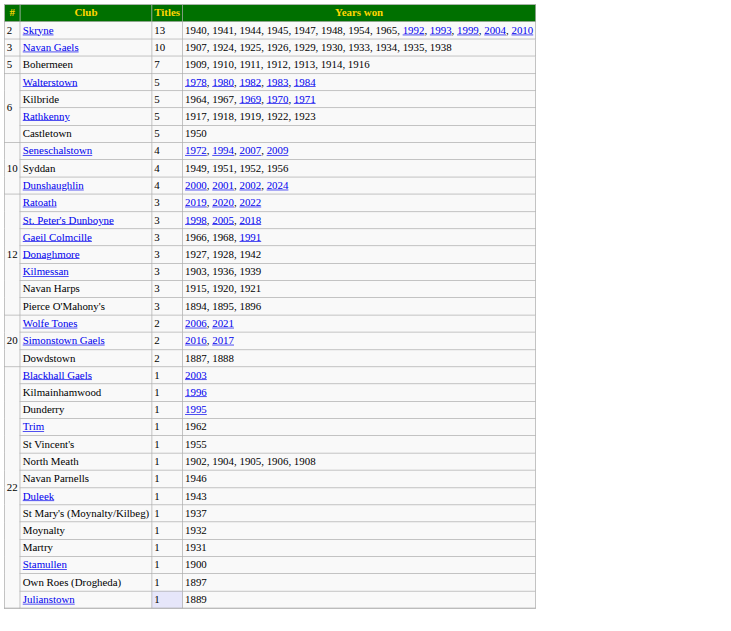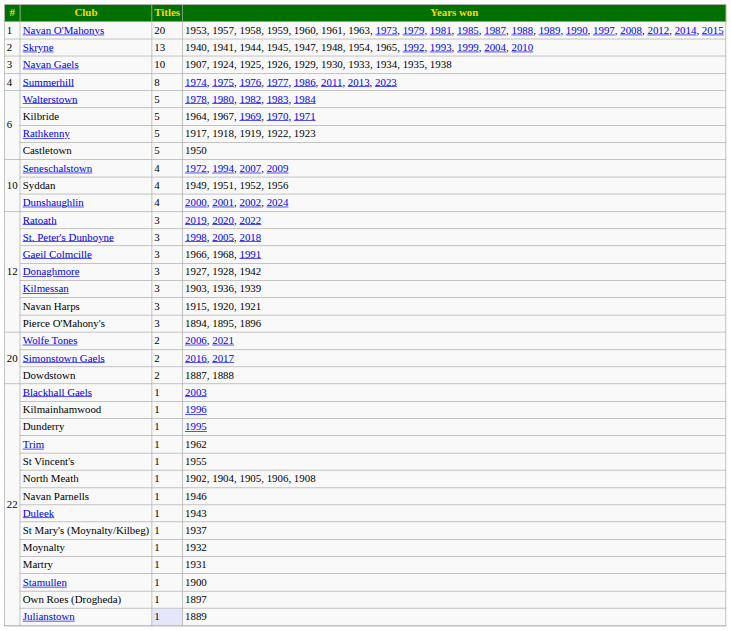+ row: 1 | Navan O'Mahonys | 20 | 1953, 1957, 1958, 1959, 1960, 1961, 1963, 1973, 1979, 1981, 1985, 1987, 1988, 1989, 1990, 1997, 2008, 2012, 2014, 2015
+ row: 4 | Summerhill | 8 | 1974, 1975, 1976, 1977, 1986, 2011, 2013, 2023
- row: 5 | Bohermeen | 7 | 1909, 1910, 1911, 1912, 1913, 1914, 1916
